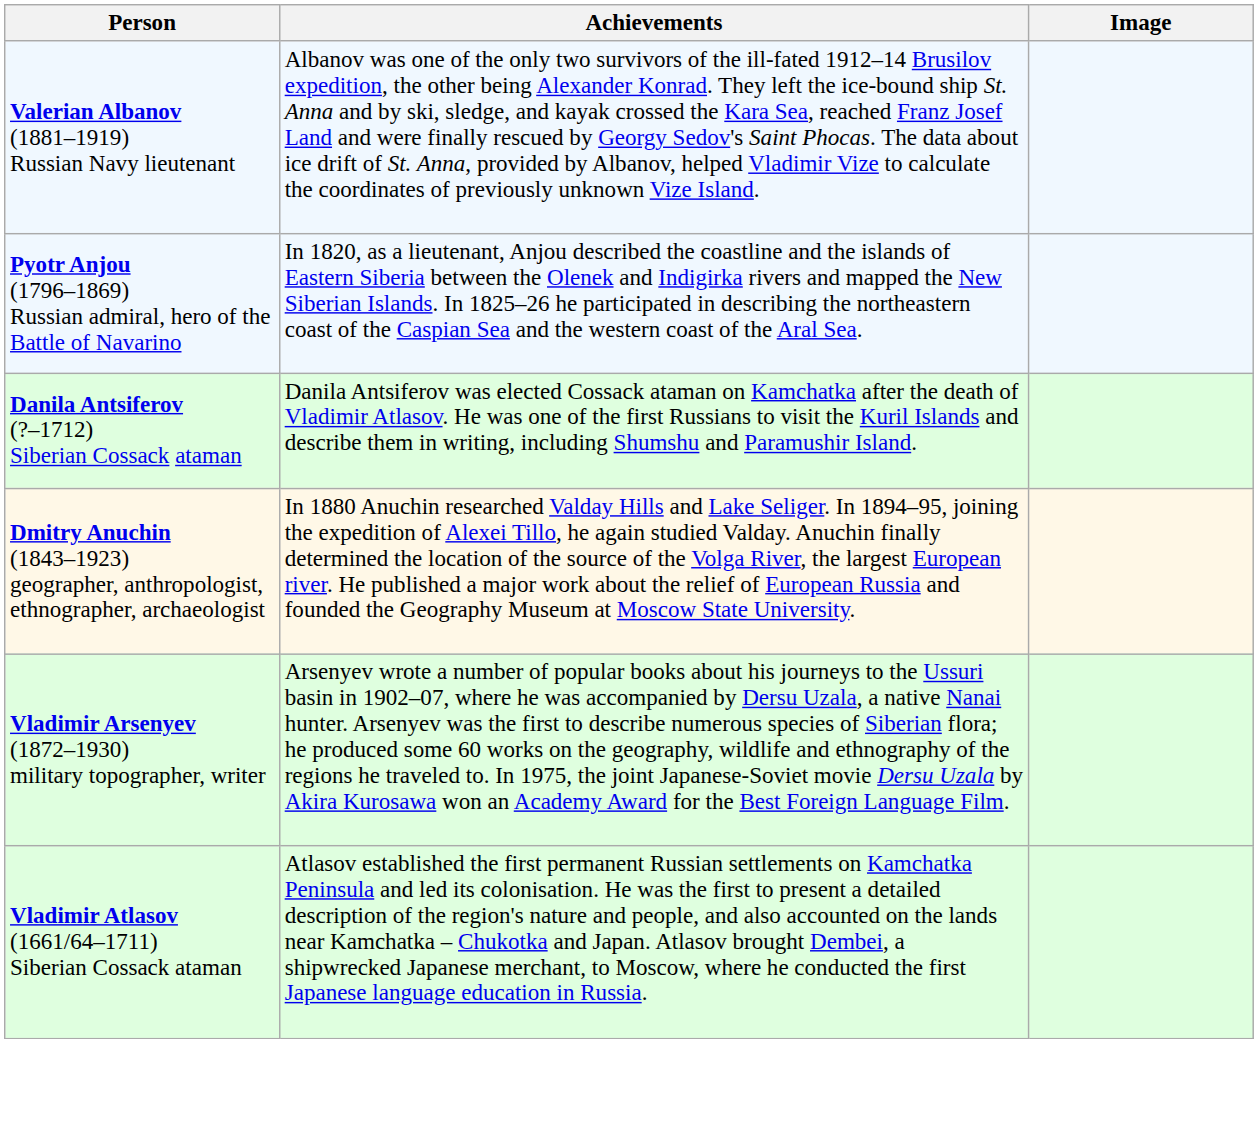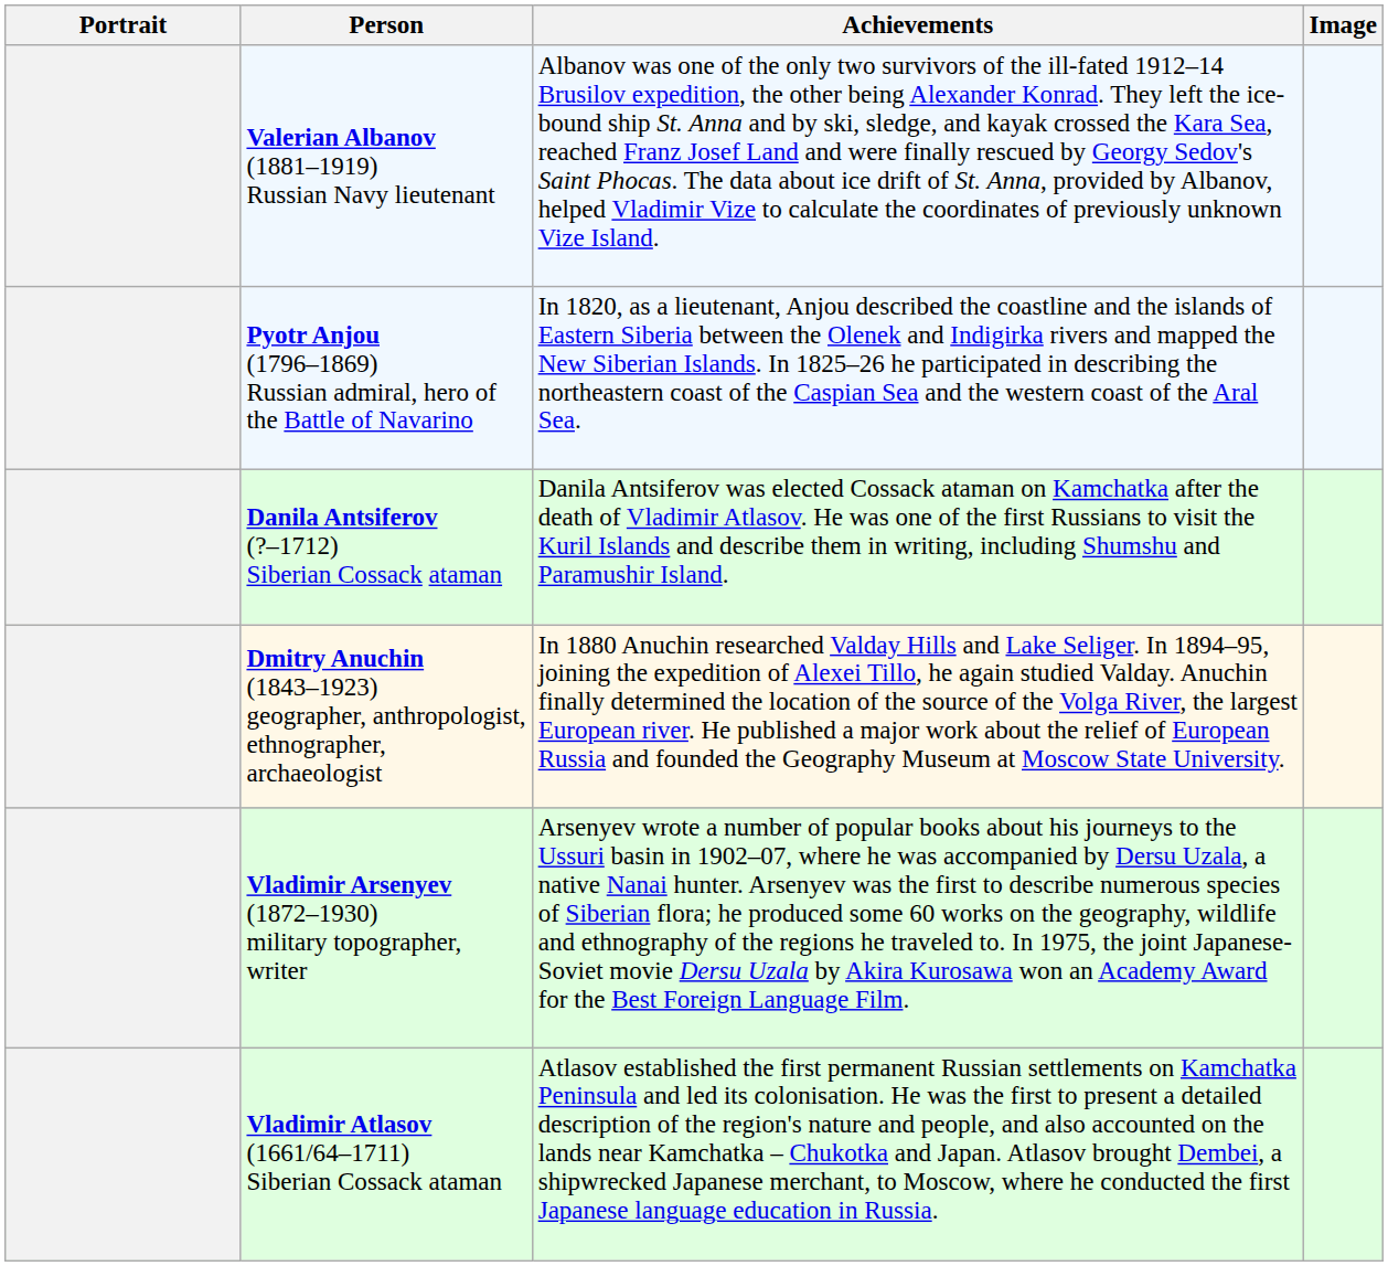+ column: Portrait
